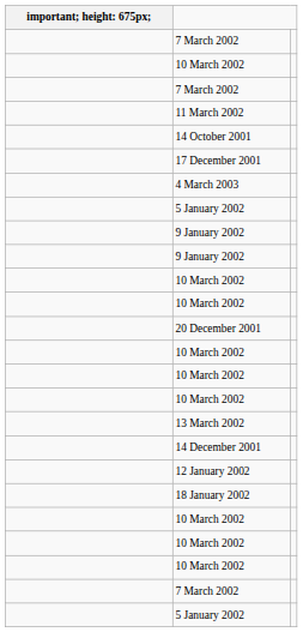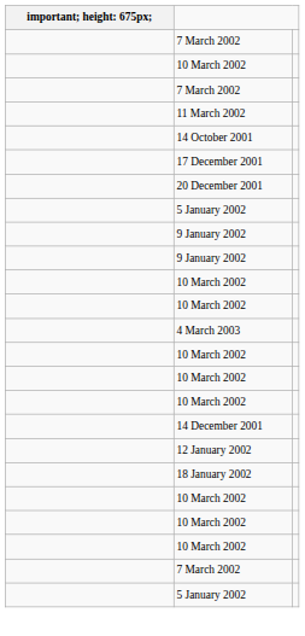rows swapped: 20 December 2001 <-> 4 March 2003
- row: 13 March 2002
